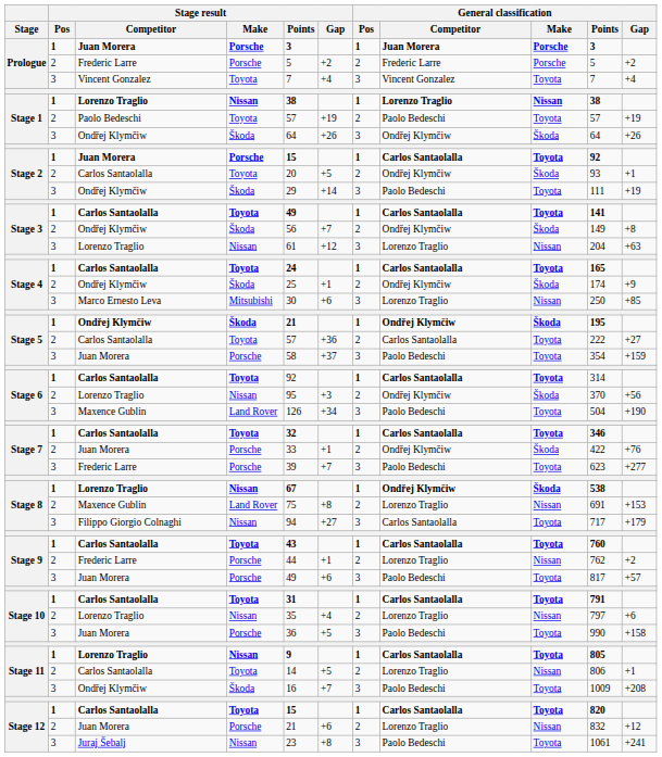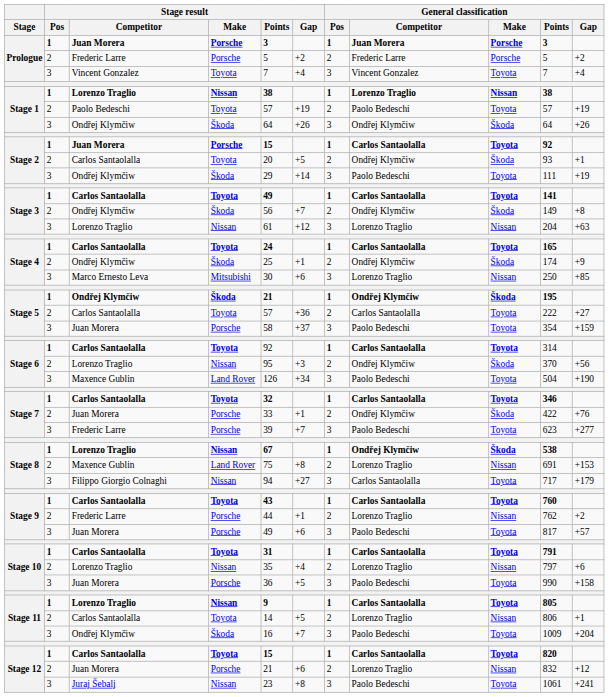Stage 11 / Ondřej Klymčiw | General classification / Gap: +208 -> +204
